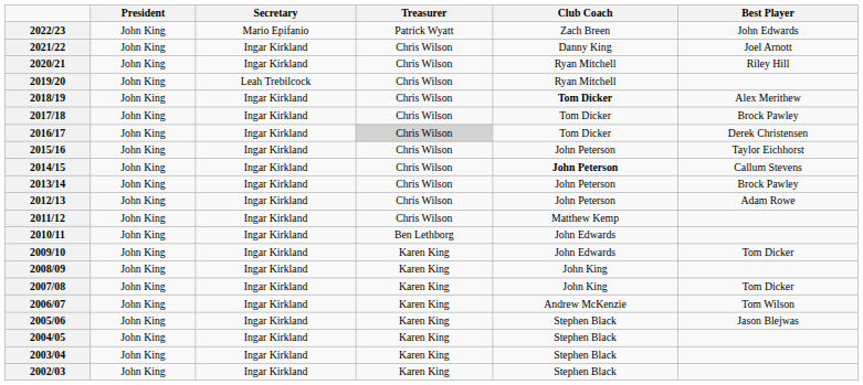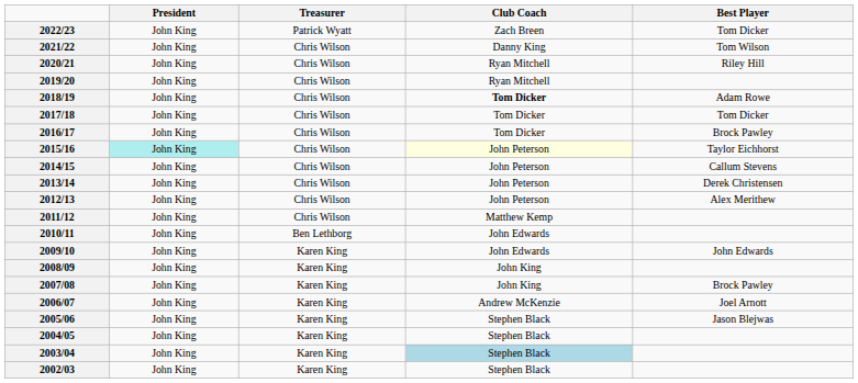- column: Secretary | Mario Epifanio | Ingar Kirkland | Ingar Kirkland | Leah Trebilcock | Ingar Kirkland | Ingar Kirkland | Ingar Kirkland | Ingar Kirkland | Ingar Kirkland | Ingar Kirkland | Ingar Kirkland | Ingar Kirkland | Ingar Kirkland | Ingar Kirkland | Ingar Kirkland | Ingar Kirkland | Ingar Kirkland | Ingar Kirkland | Ingar Kirkland | Ingar Kirkland | Ingar Kirkland
2022/23 | Best Player: John Edwards -> Tom Dicker
2021/22 | Best Player: Joel Arnott -> Tom Wilson
2018/19 | Best Player: Alex Merithew -> Adam Rowe
2017/18 | Best Player: Brock Pawley -> Tom Dicker
2016/17 | Treasurer: lightgrey background -> no background
2016/17 | Best Player: Derek Christensen -> Brock Pawley
2015/16 | President: no background -> paleturquoise background
2015/16 | Club Coach: no background -> lightyellow background
2014/15 | Club Coach: bold -> normal
2013/14 | Best Player: Brock Pawley -> Derek Christensen
2012/13 | Best Player: Adam Rowe -> Alex Merithew
2009/10 | Best Player: Tom Dicker -> John Edwards
2007/08 | Best Player: Tom Dicker -> Brock Pawley
2006/07 | Best Player: Tom Wilson -> Joel Arnott
2003/04 | Club Coach: no background -> lightblue background
